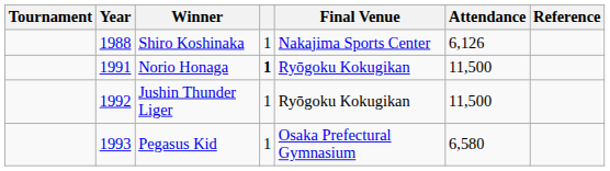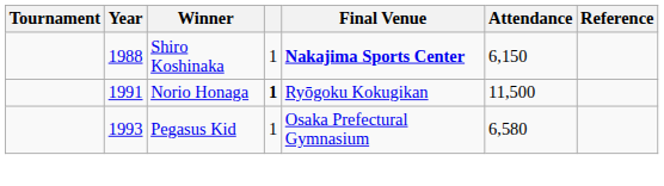Shiro Koshinaka | Final Venue: normal -> bold
Shiro Koshinaka | Attendance: 6,126 -> 6,150
- row: 1992 | Jushin Thunder Liger | 1 | Ryōgoku Kokugikan | 11,500
